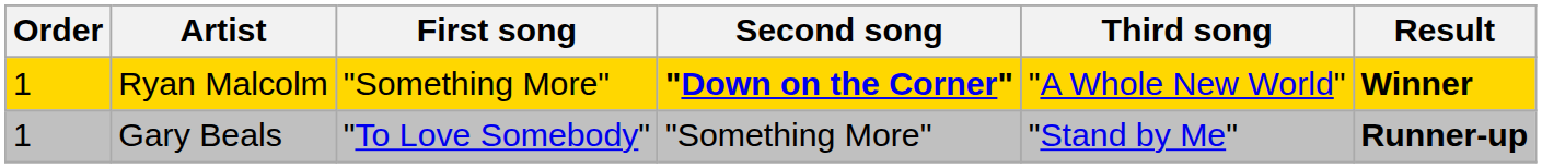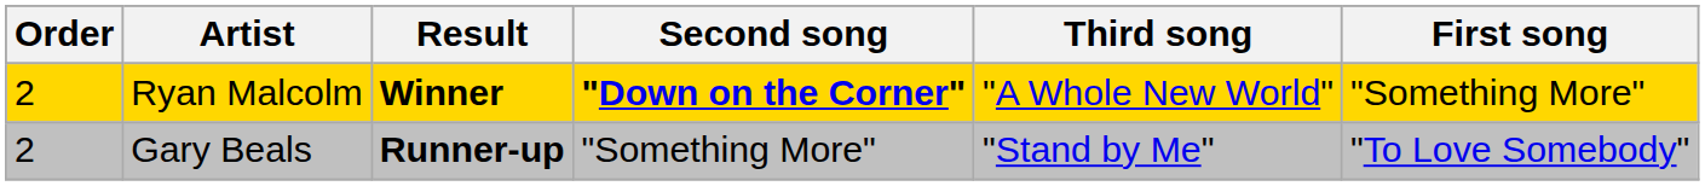columns swapped: First song <-> Result
Ryan Malcolm | Order: 1 -> 2
Gary Beals | Order: 1 -> 2
